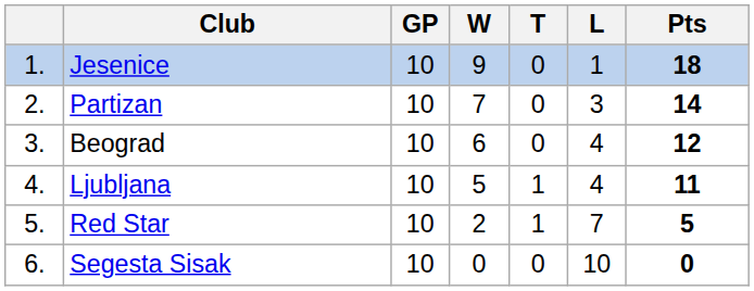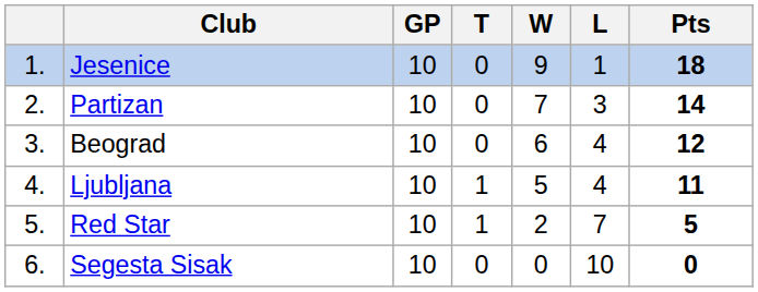columns swapped: W <-> T
